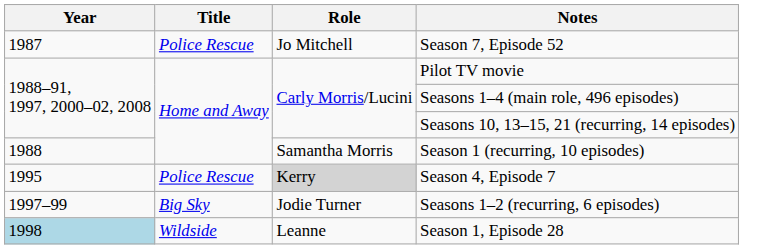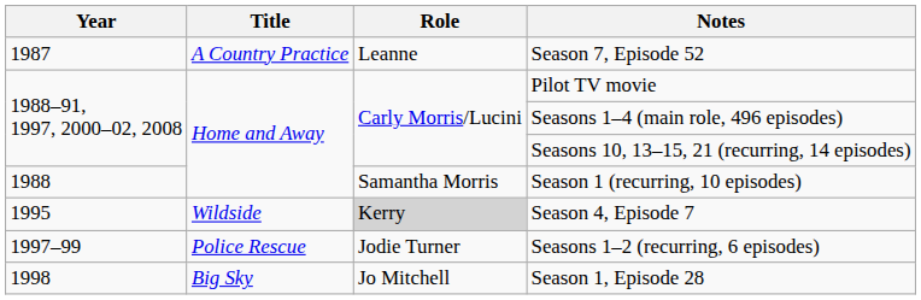Season 7, Episode 52 | Title: Police Rescue -> A Country Practice
Season 7, Episode 52 | Role: Jo Mitchell -> Leanne
Season 4, Episode 7 | Title: Police Rescue -> Wildside
Seasons 1–2 (recurring, 6 episodes) | Title: Big Sky -> Police Rescue
Season 1, Episode 28 | Year: lightblue background -> no background
Season 1, Episode 28 | Title: Wildside -> Big Sky
Season 1, Episode 28 | Role: Leanne -> Jo Mitchell
